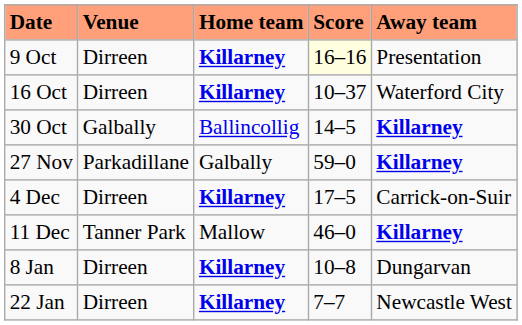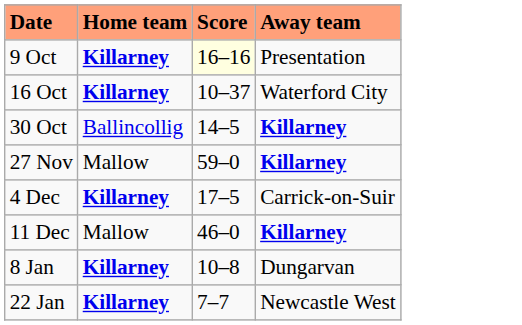- column: Venue | Dirreen | Dirreen | Galbally | Parkadillane | Dirreen | Tanner Park | Dirreen | Dirreen
27 Nov | Home team: Galbally -> Mallow
